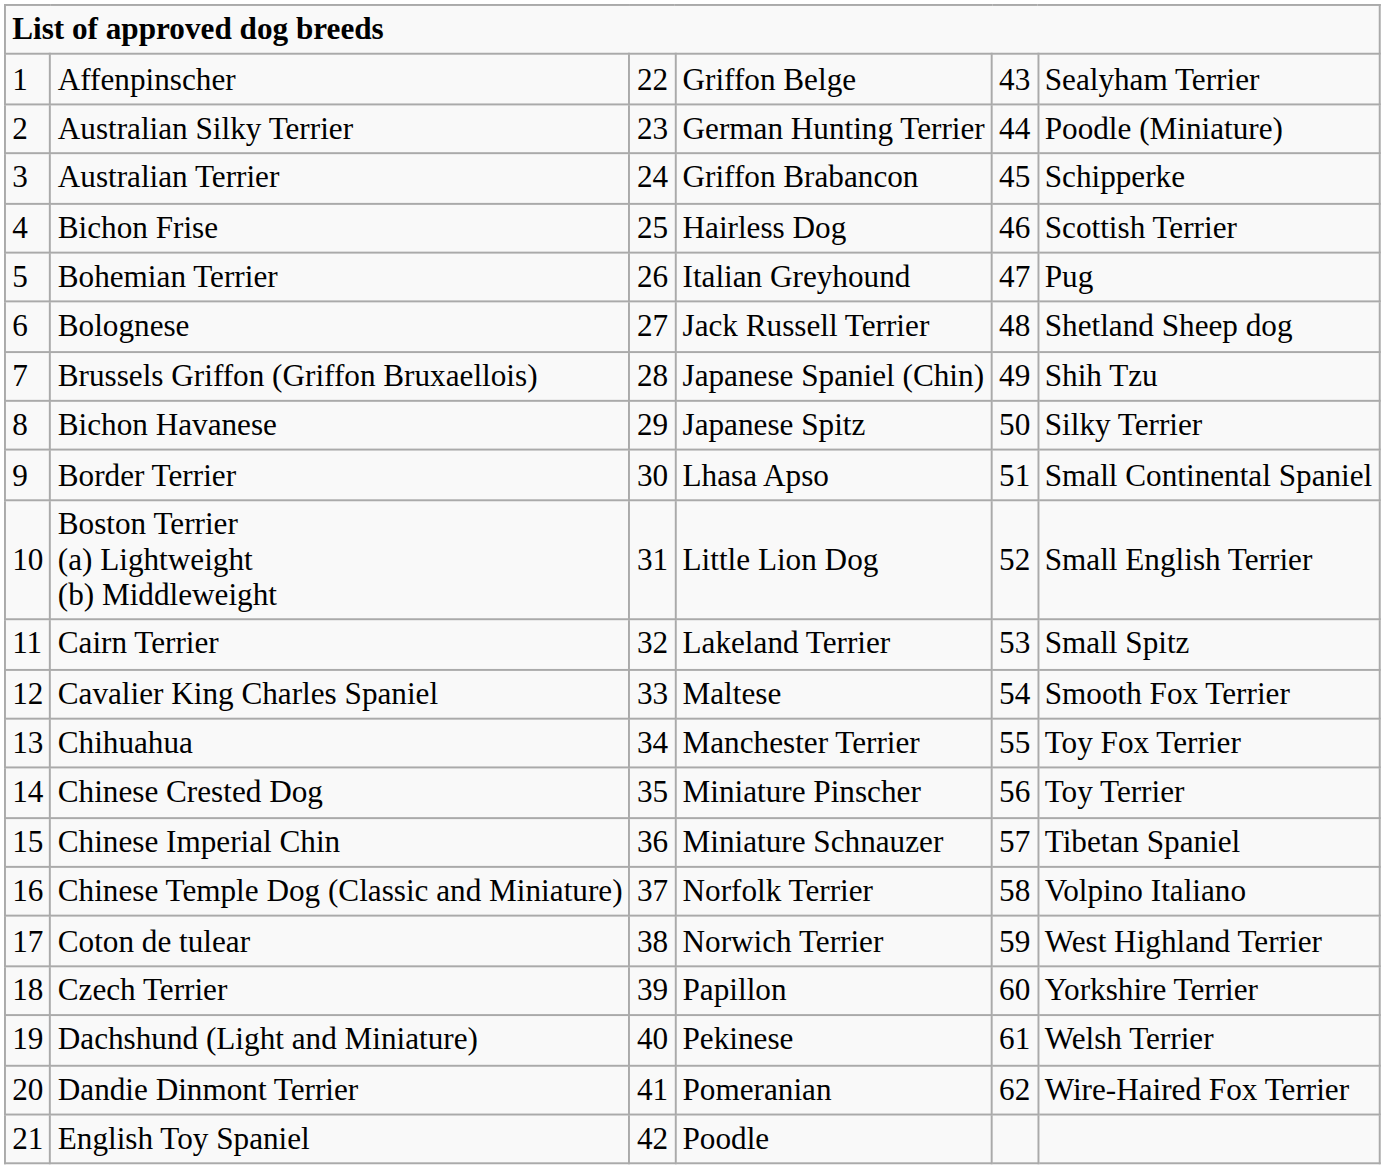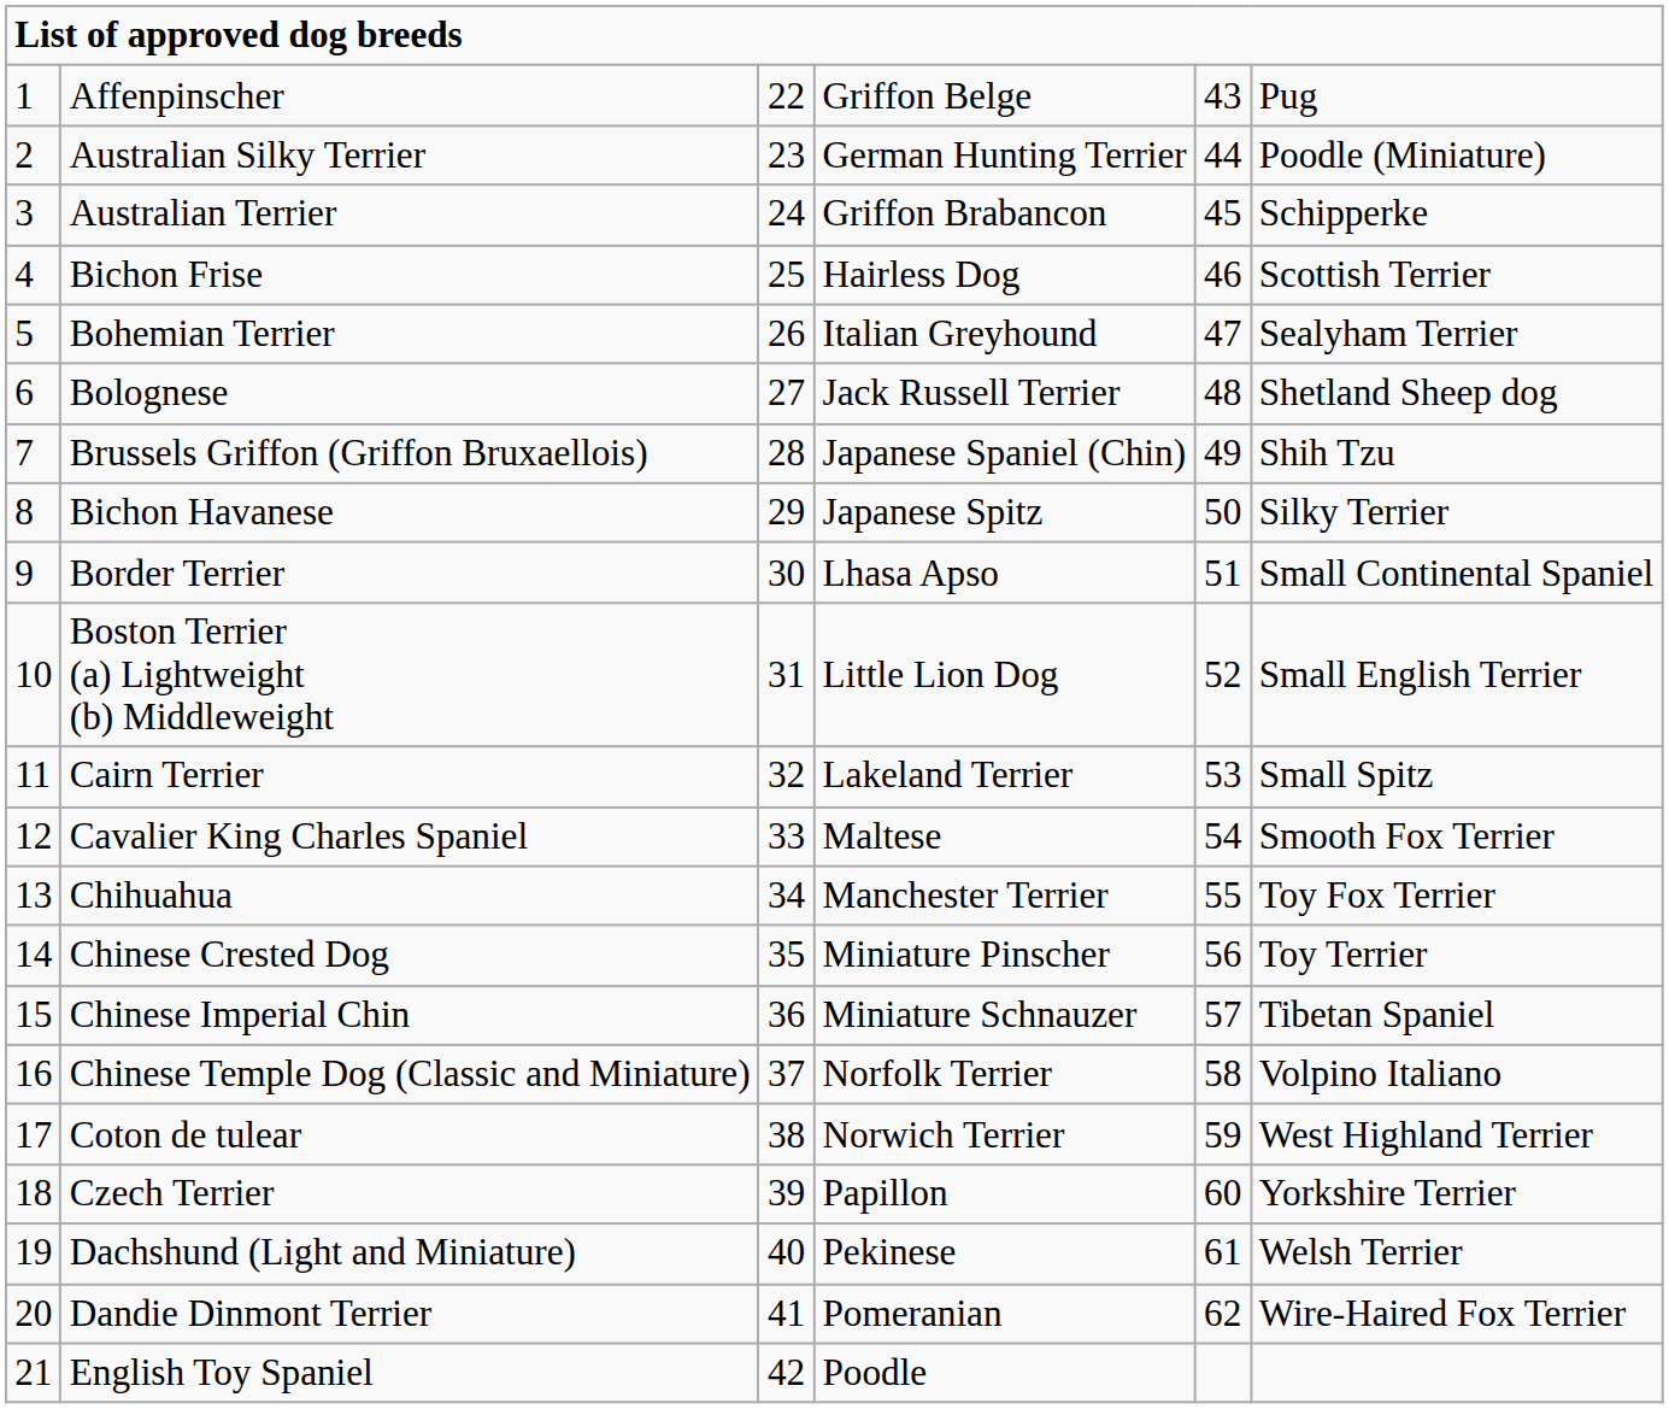Affenpinscher | column 6: Sealyham Terrier -> Pug
Bohemian Terrier | column 6: Pug -> Sealyham Terrier
